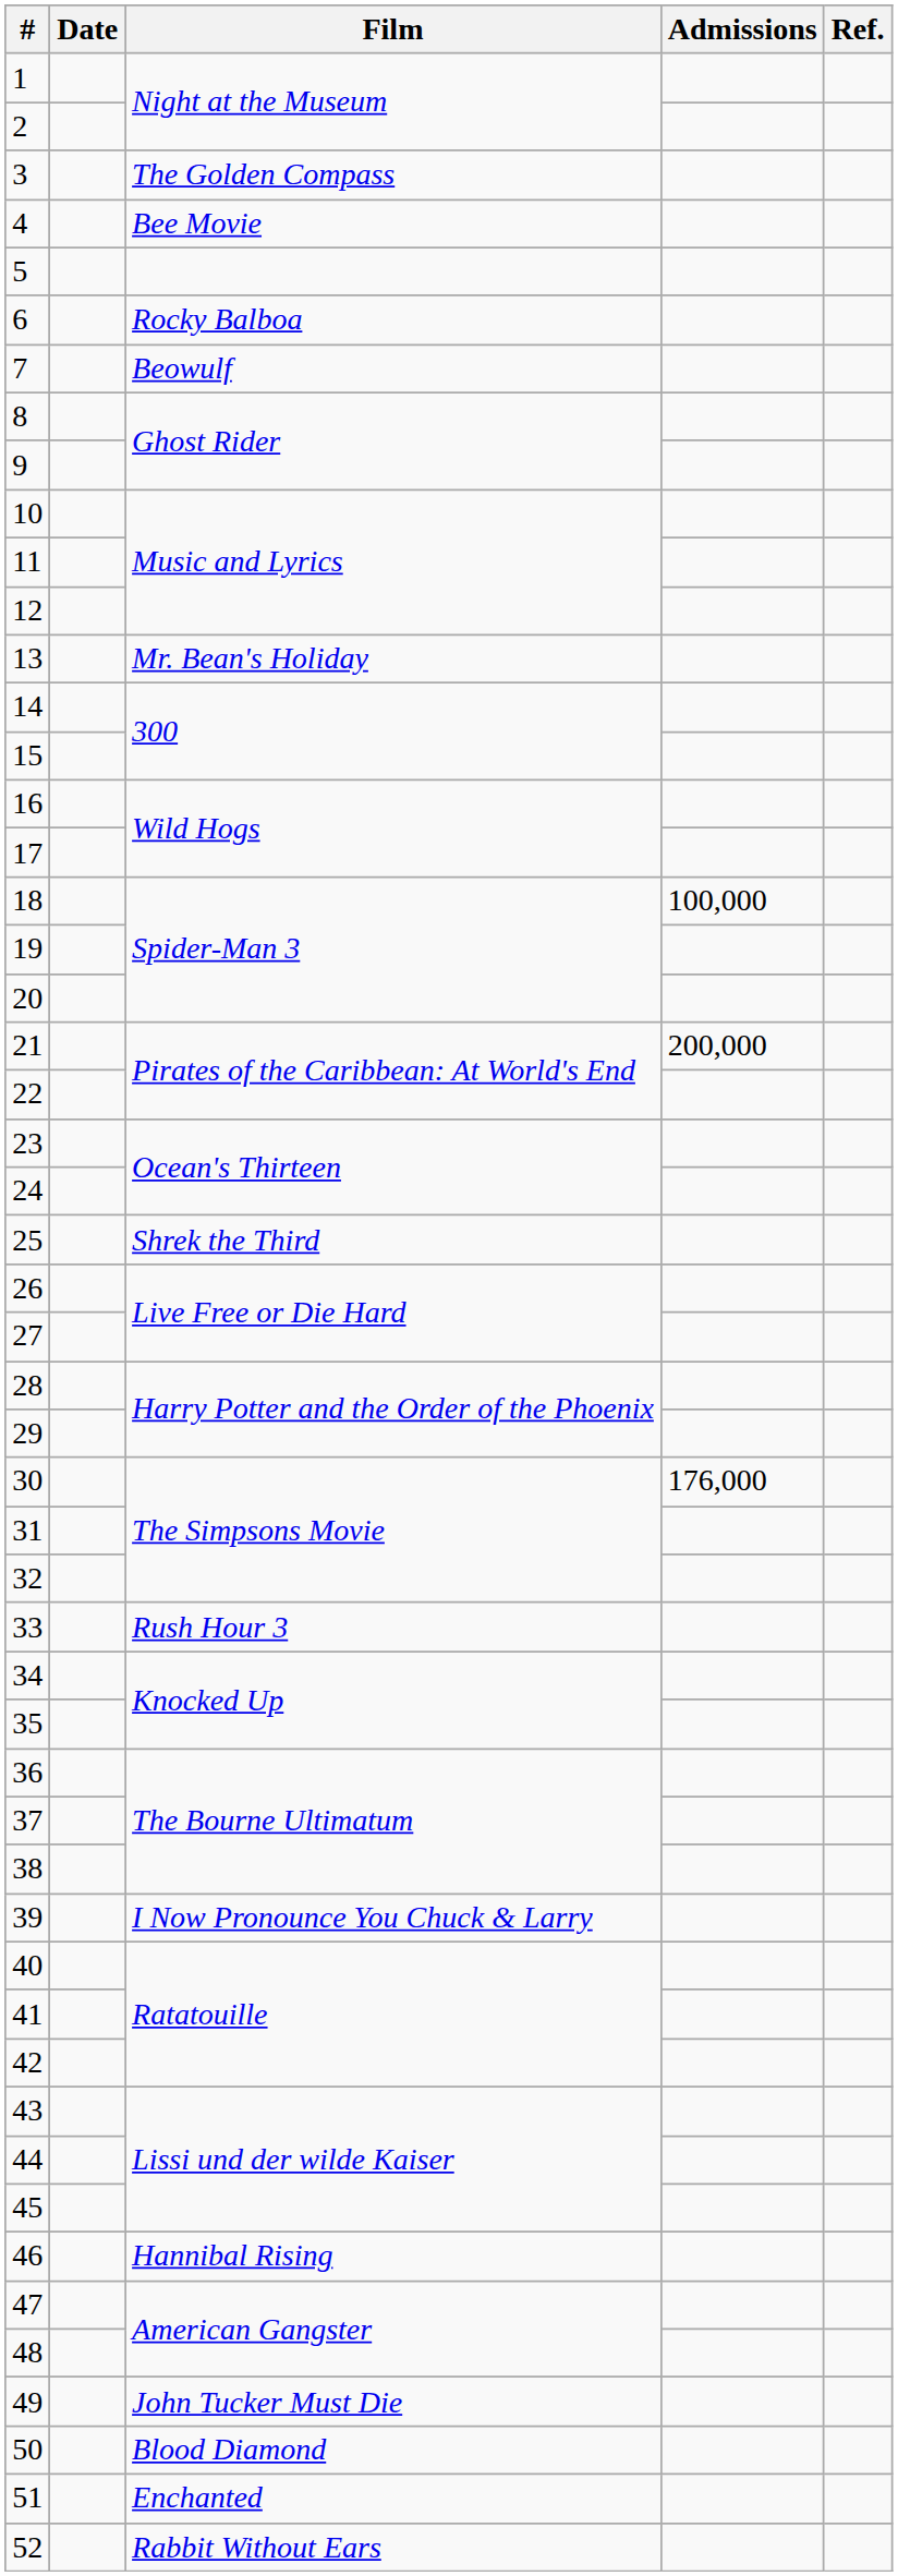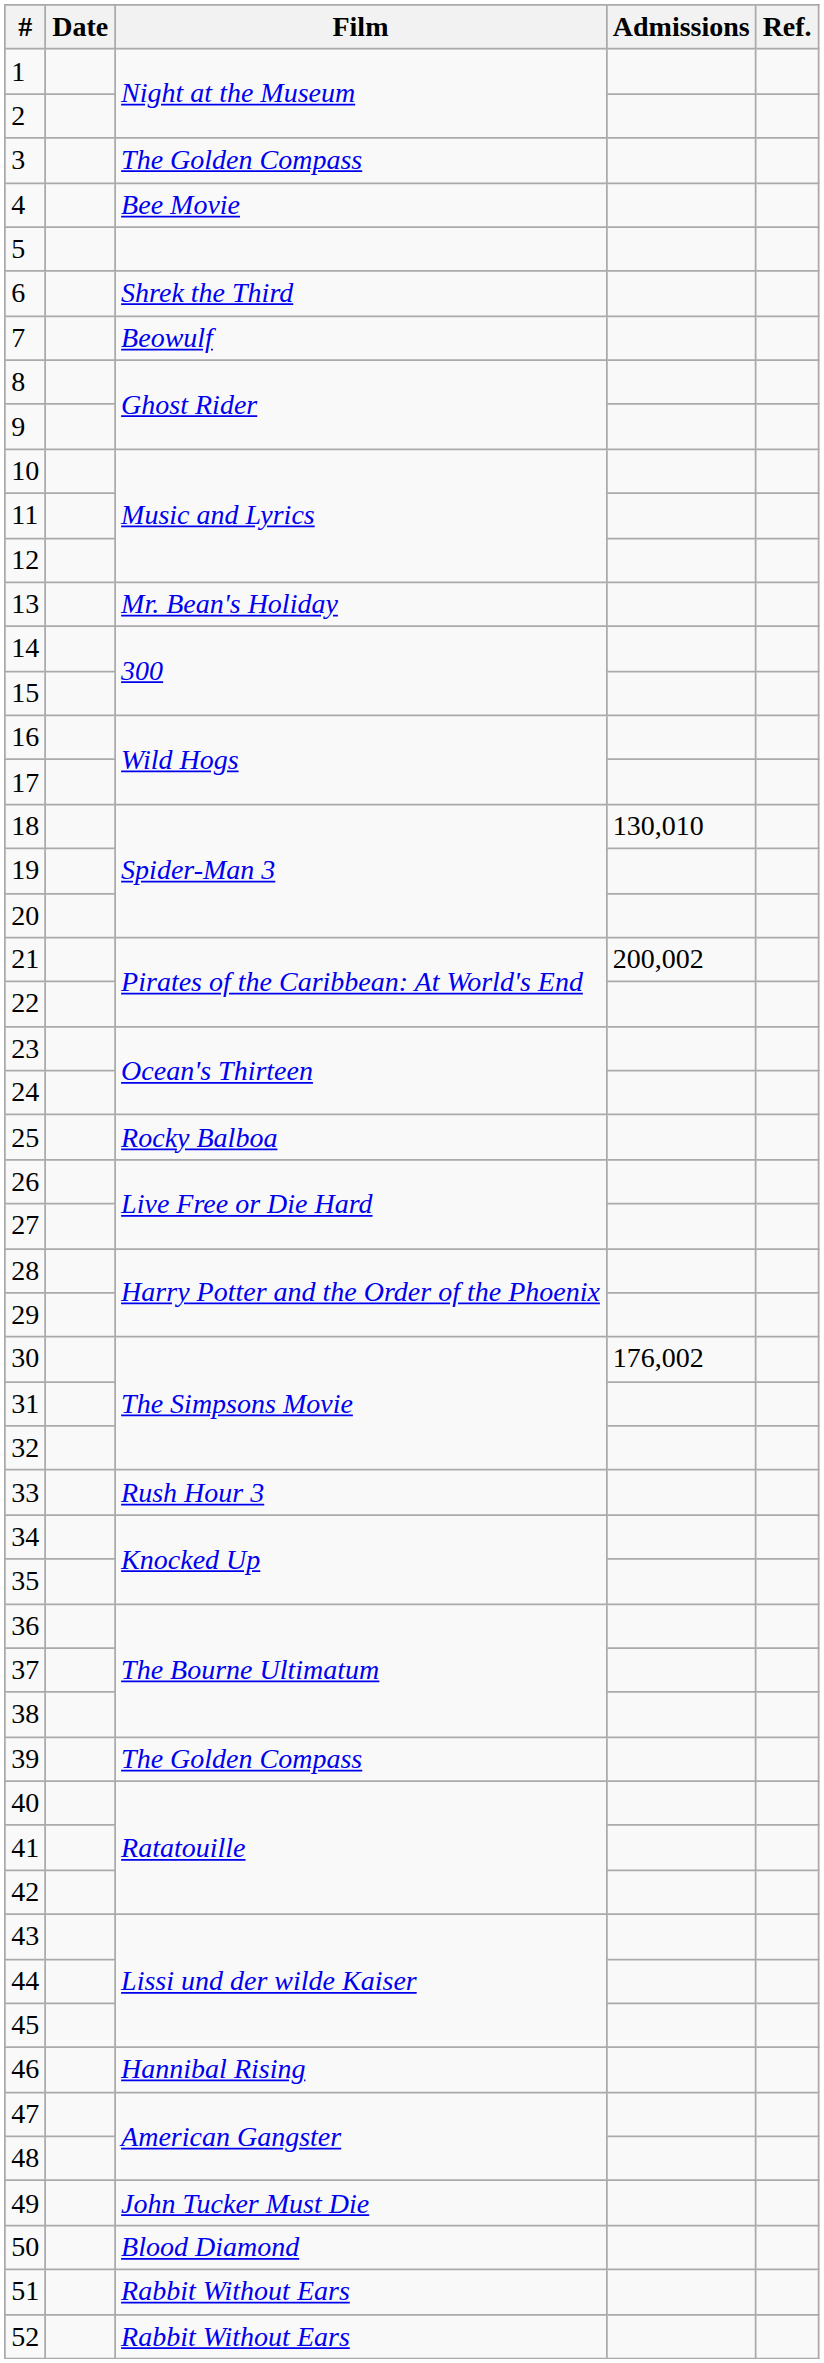6 | Film: Rocky Balboa -> Shrek the Third
18 | Admissions: 100,000 -> 130,010
21 | Admissions: 200,000 -> 200,002
25 | Film: Shrek the Third -> Rocky Balboa
30 | Admissions: 176,000 -> 176,002
39 | Film: I Now Pronounce You Chuck & Larry -> The Golden Compass
51 | Film: Enchanted -> Rabbit Without Ears
